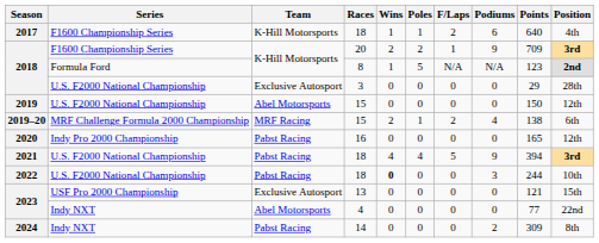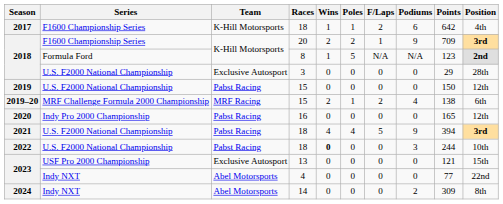2017 | Points: 640 -> 642
2019 | Team: Abel Motorsports -> Pabst Racing
2024 | Team: Pabst Racing -> Abel Motorsports
